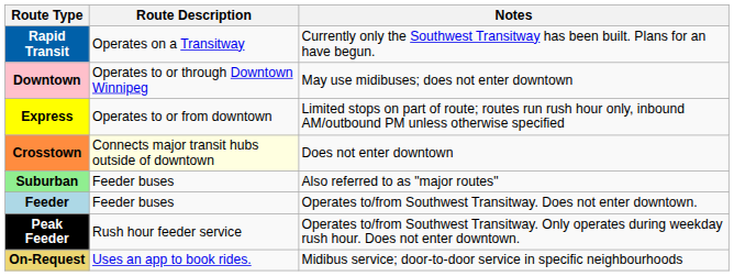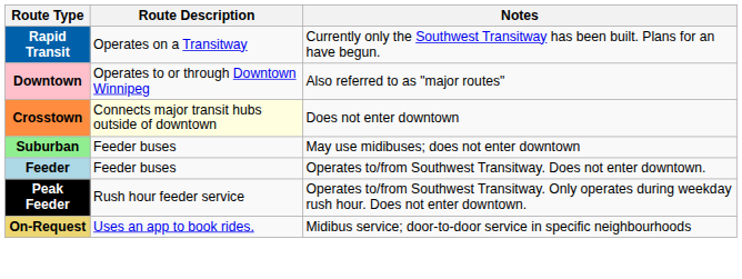Downtown | Notes: May use midibuses; does not enter downtown -> Also referred to as "major routes"
- row: Express | Operates to or from downtown | Limited stops on part of route; routes run rush hour only, inbound AM/outbound PM unless otherwise specified
Suburban | Notes: Also referred to as "major routes" -> May use midibuses; does not enter downtown
